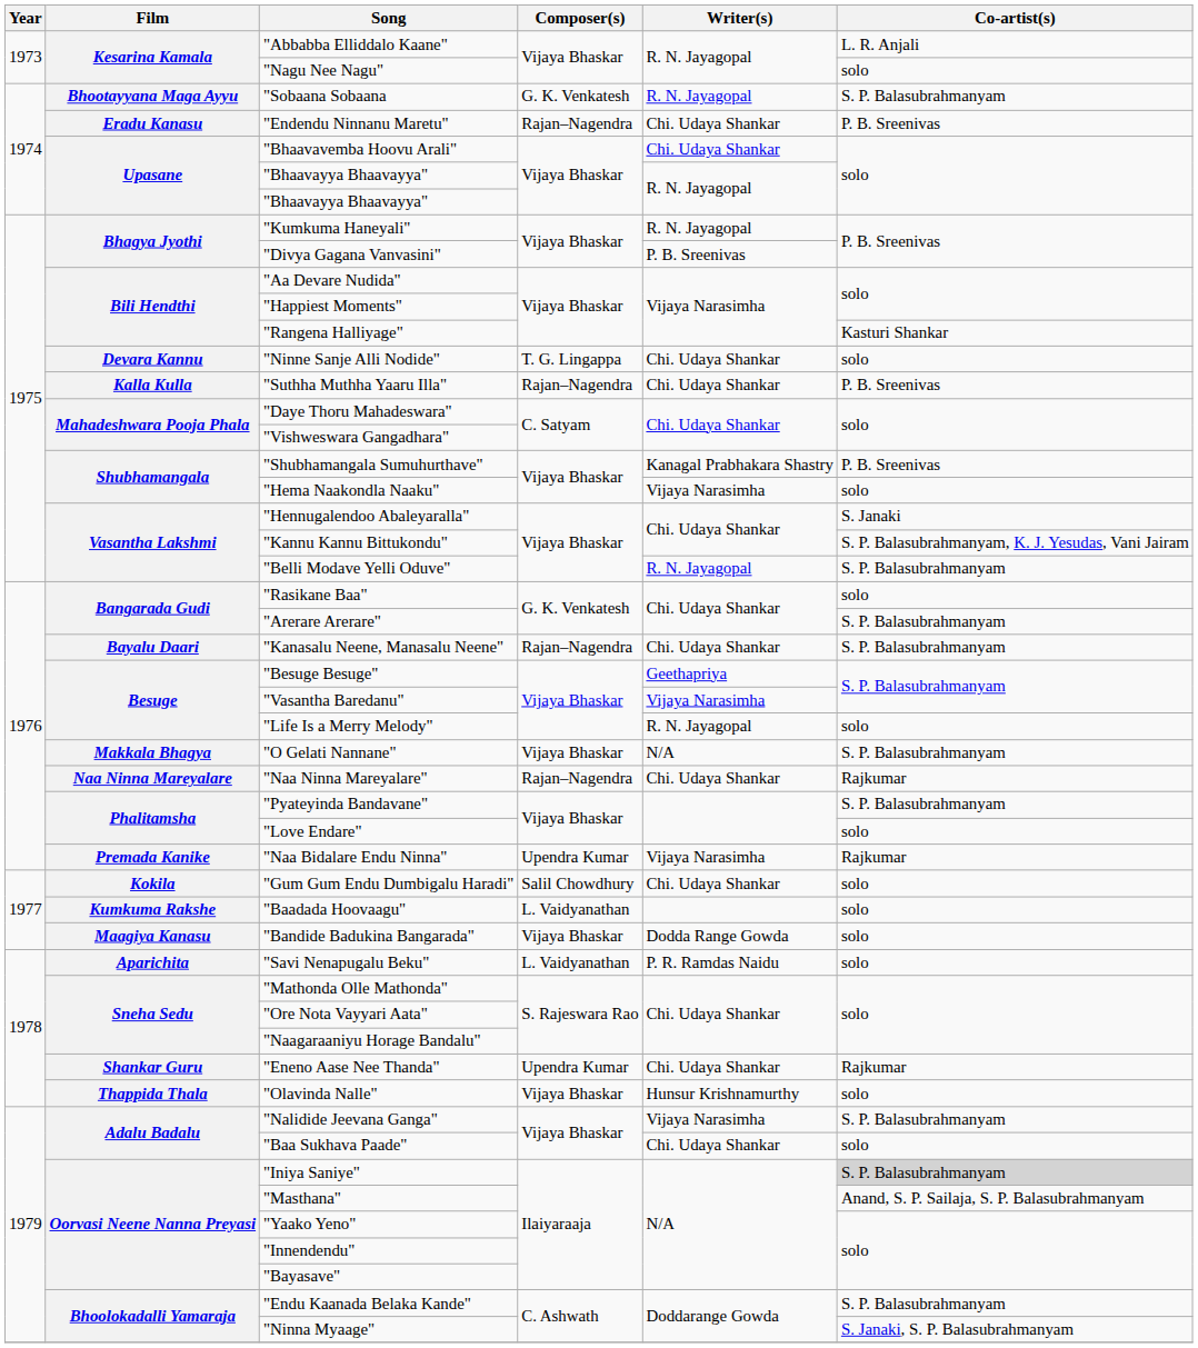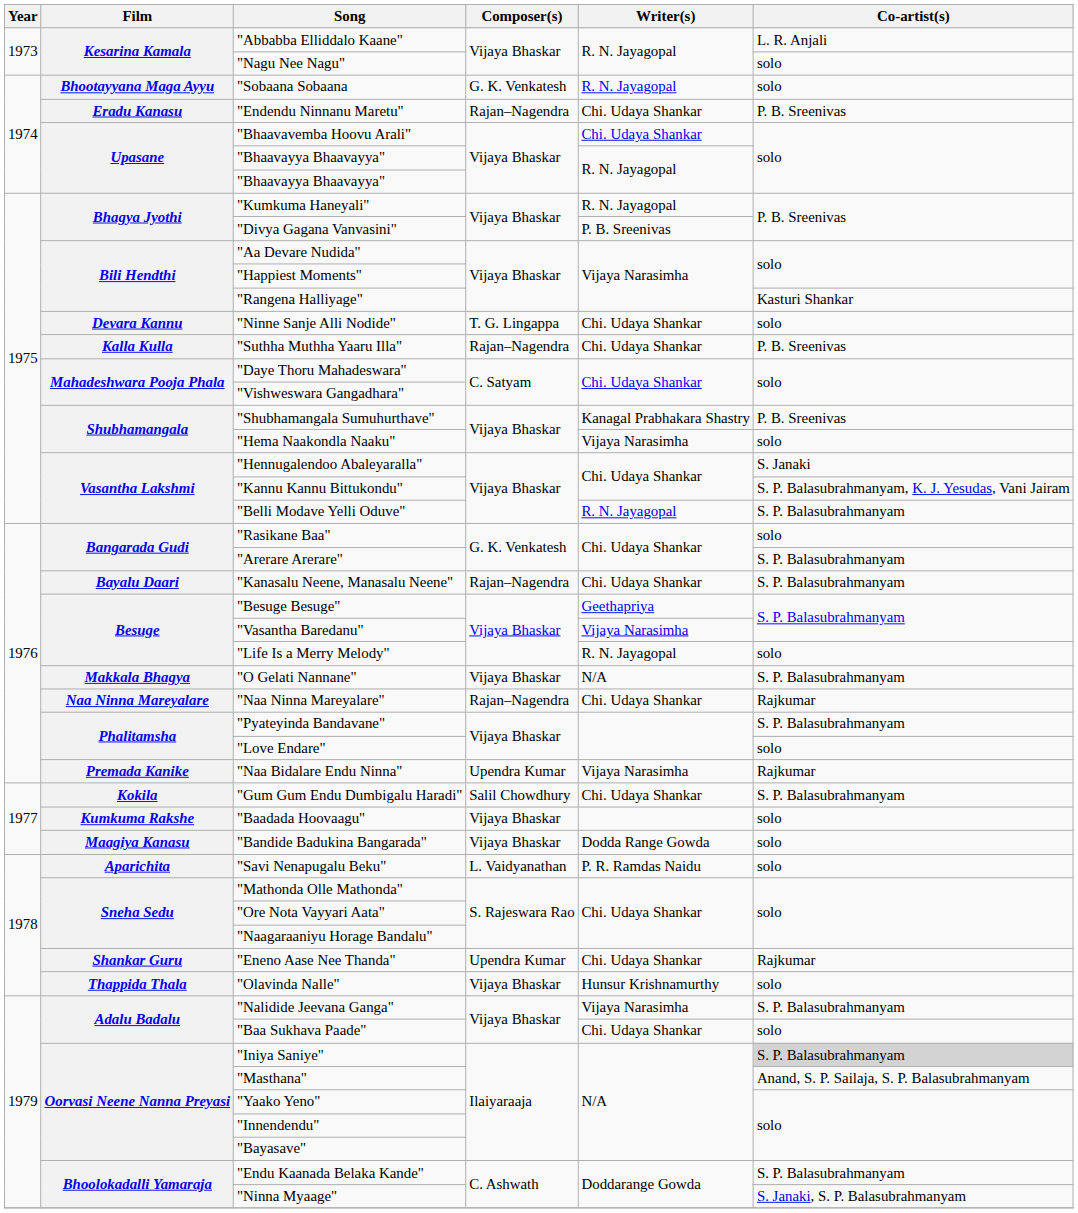"Sobaana Sobaana | Co-artist(s): S. P. Balasubrahmanyam -> solo
"Gum Gum Endu Dumbigalu Haradi" | Co-artist(s): solo -> S. P. Balasubrahmanyam
"Baadada Hoovaagu" | Composer(s): L. Vaidyanathan -> Vijaya Bhaskar
